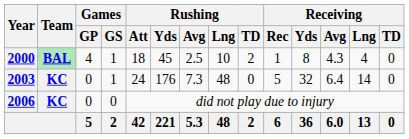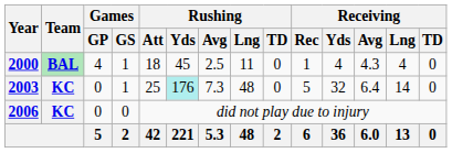2000 | Rushing / Lng: 10 -> 11
2000 | Rushing / TD: 2 -> 0
2000 | Receiving / Yds: 8 -> 4
2003 | Rushing / Att: 24 -> 25
2003 | Rushing / Yds: no background -> paleturquoise background
